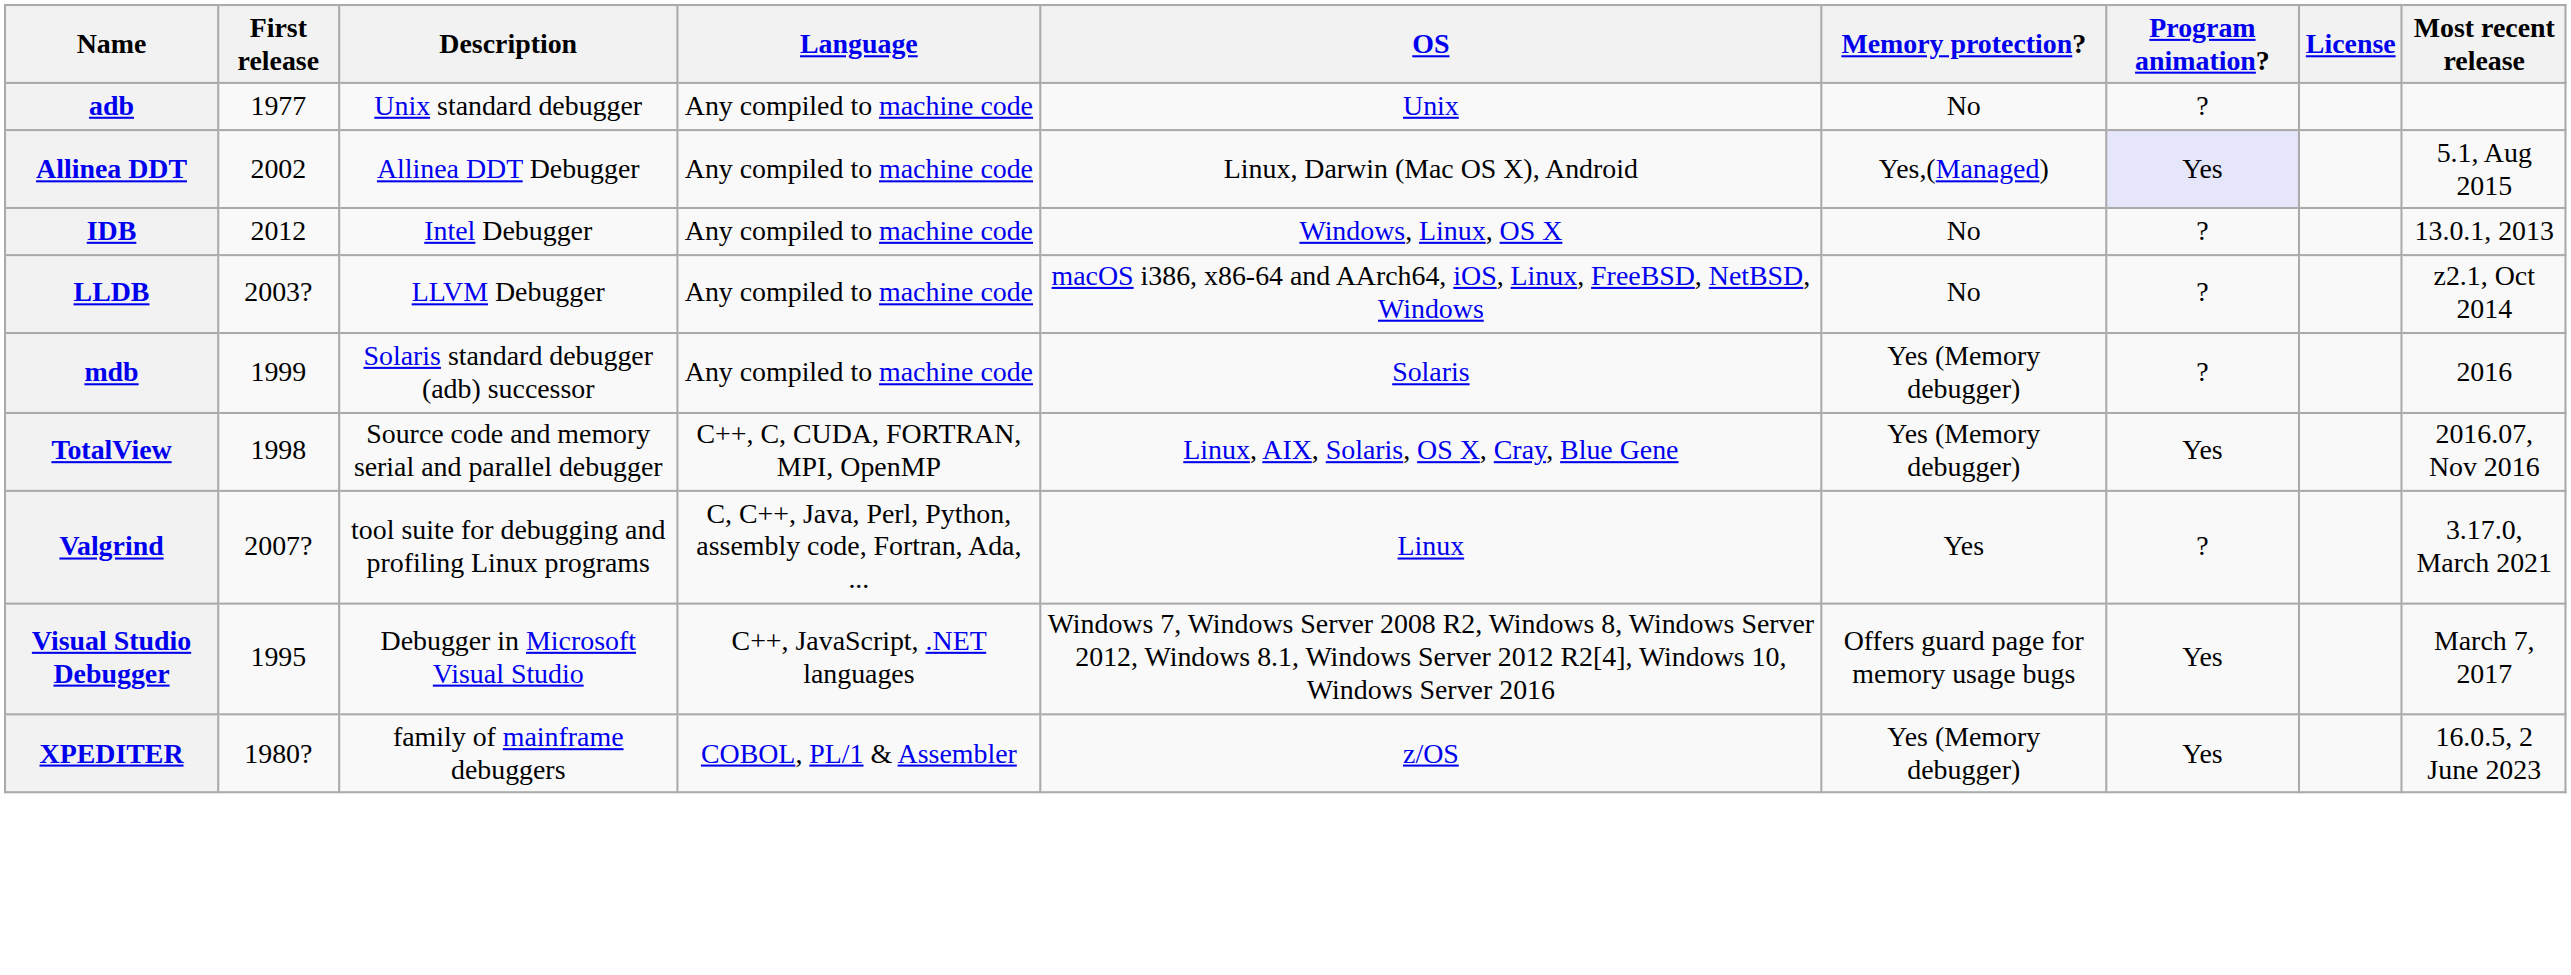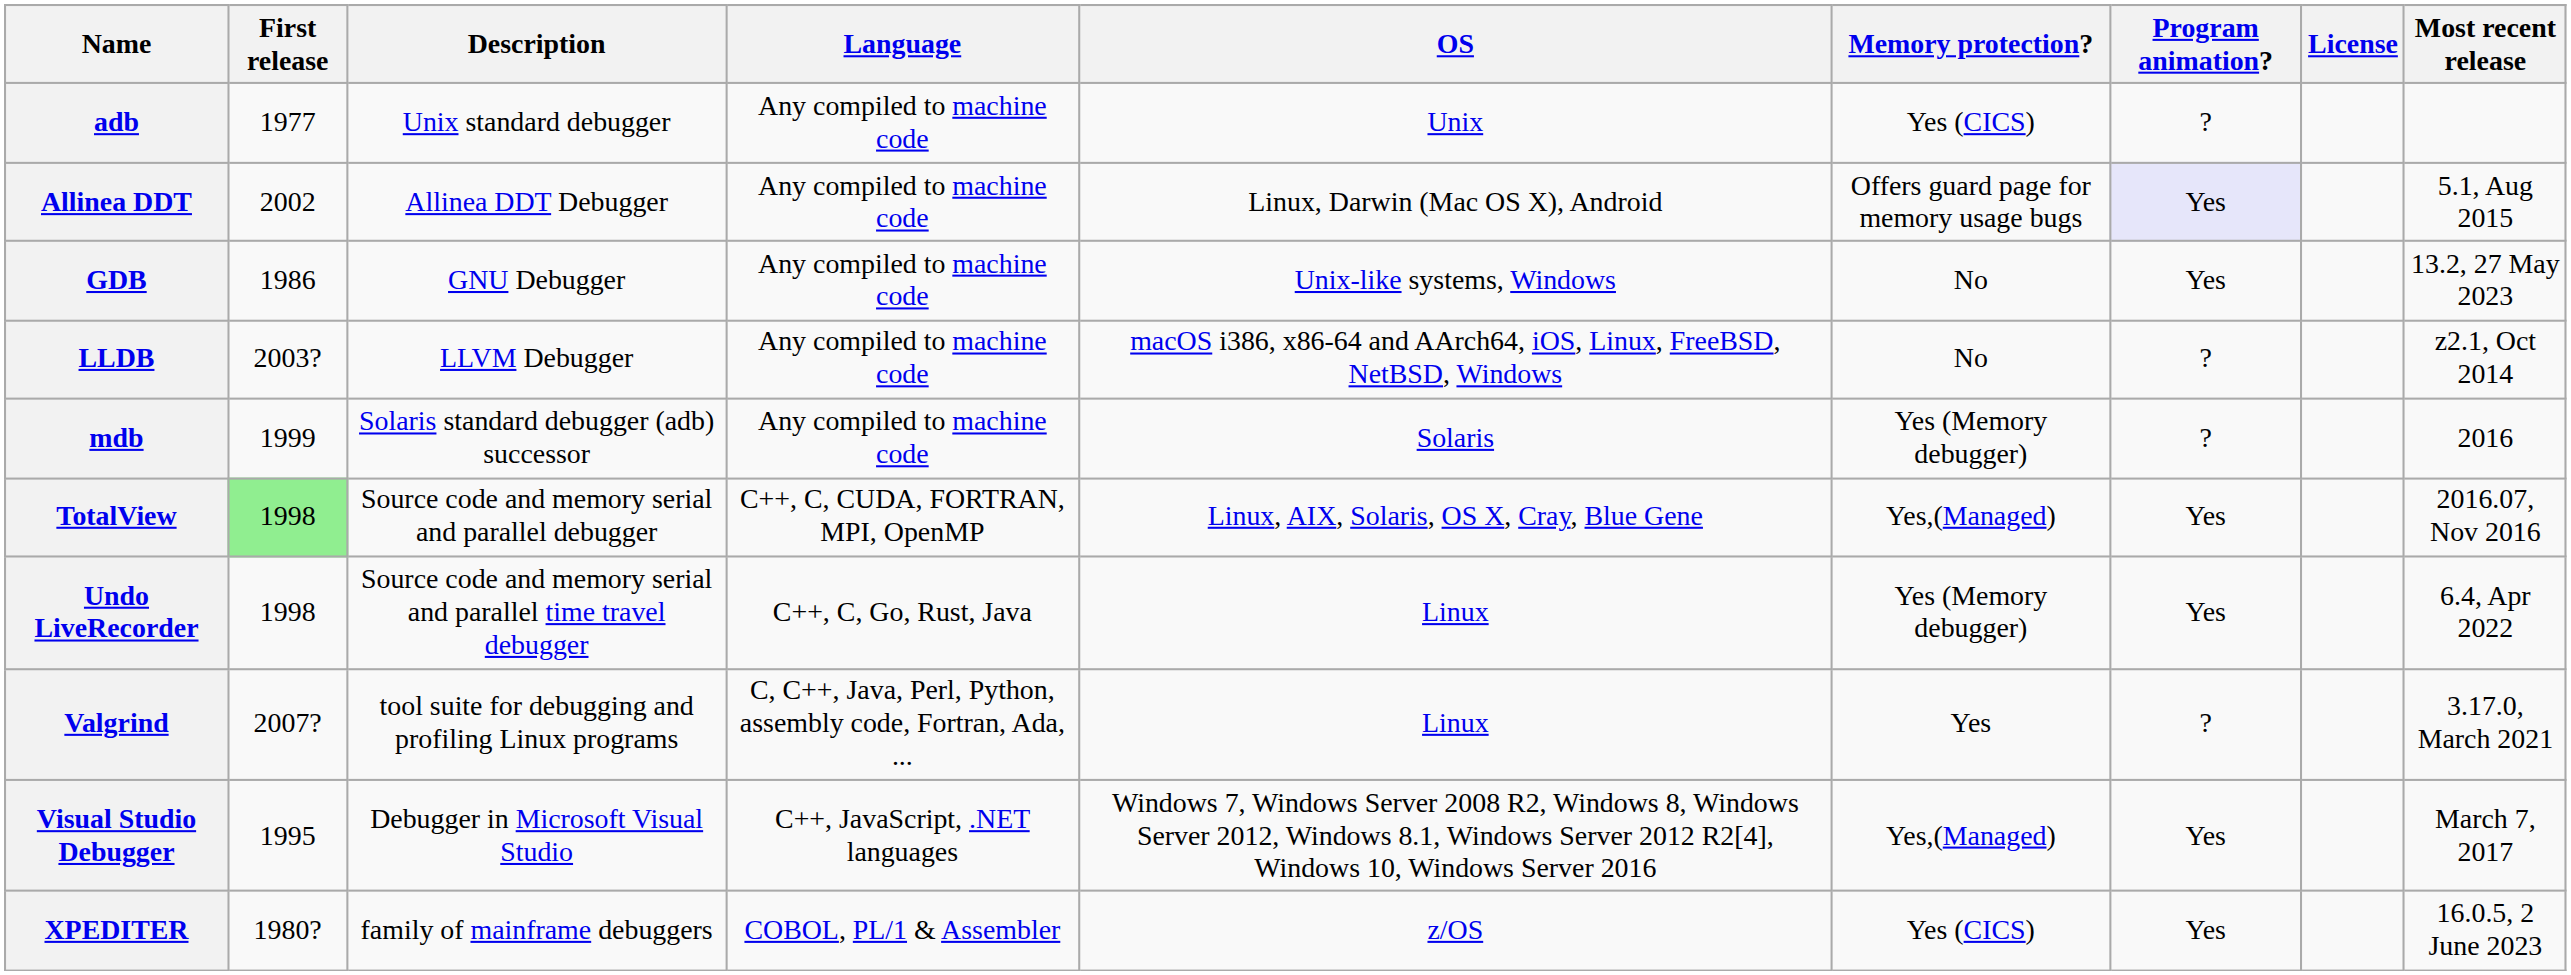adb | Memory protection?: No -> Yes (CICS)
Allinea DDT | Memory protection?: Yes,(Managed) -> Offers guard page for memory usage bugs
+ row: GDB | 1986 | GNU Debugger | Any compiled to machine code | Unix-like systems, Windows | No | Yes | 13.2, 27 May 2023
- row: IDB | 2012 | Intel Debugger | Any compiled to machine code | Windows, Linux, OS X | No | ? | 13.0.1, 2013
TotalView | First release: no background -> lightgreen background
TotalView | Memory protection?: Yes (Memory debugger) -> Yes,(Managed)
+ row: Undo LiveRecorder | 1998 | Source code and memory serial and parallel time travel debugger | C++, C, Go, Rust, Java | Linux | Yes (Memory debugger) | Yes | 6.4, Apr 2022
Visual Studio Debugger | Memory protection?: Offers guard page for memory usage bugs -> Yes,(Managed)
XPEDITER | Memory protection?: Yes (Memory debugger) -> Yes (CICS)
